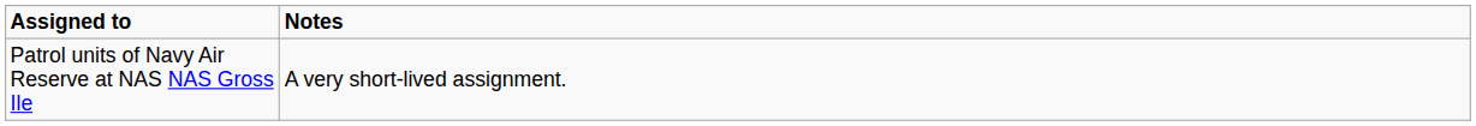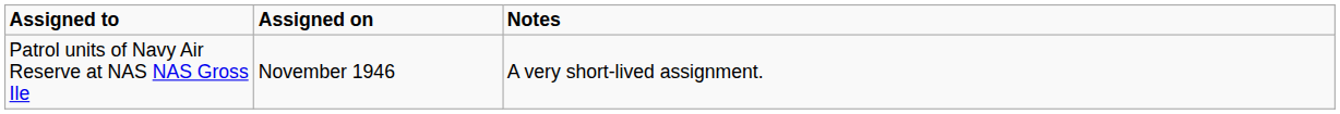+ column: Assigned on | November 1946
